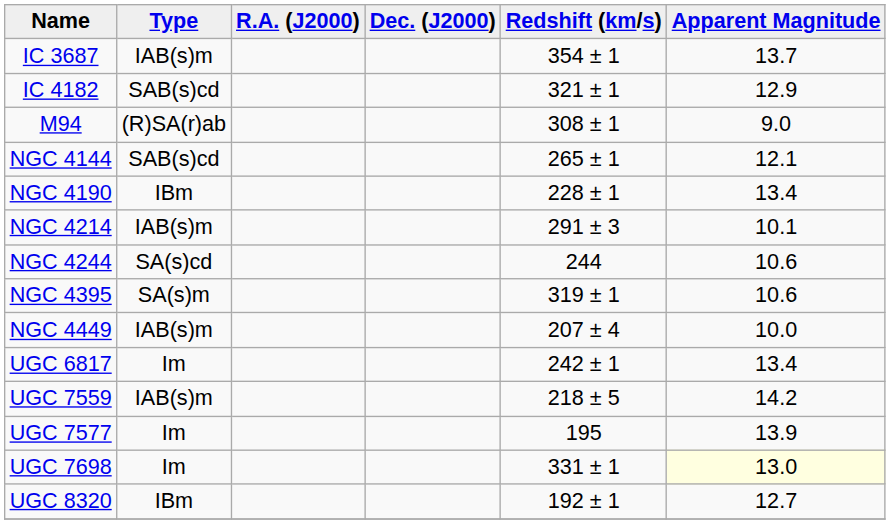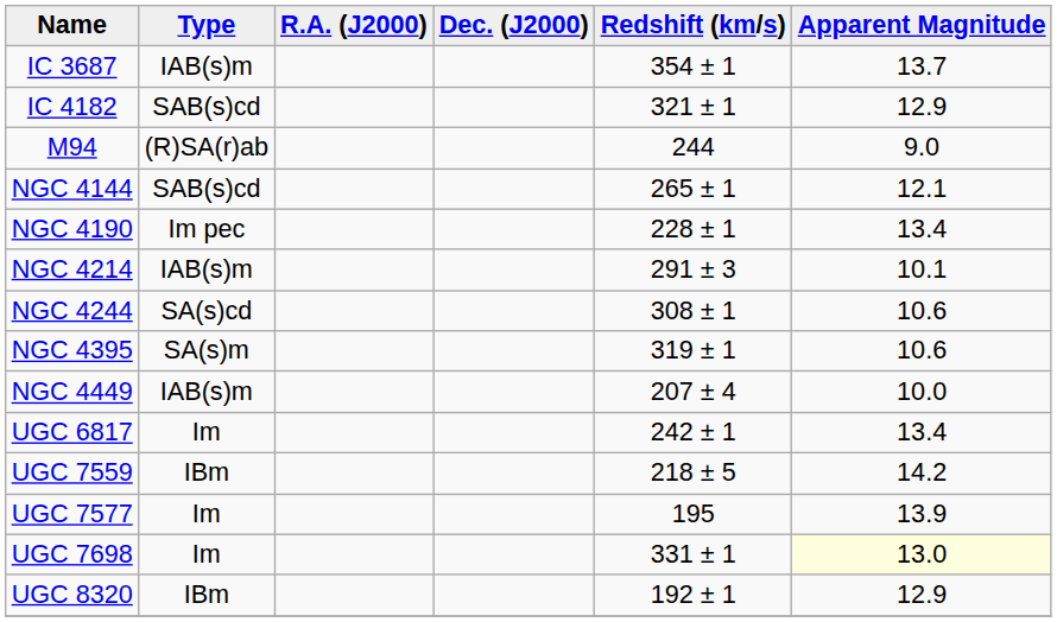M94 | Redshift (km/s): 308 ± 1 -> 244
NGC 4190 | Type: IBm -> Im pec
NGC 4244 | Redshift (km/s): 244 -> 308 ± 1
UGC 7559 | Type: IAB(s)m -> IBm
UGC 8320 | Apparent Magnitude: 12.7 -> 12.9
